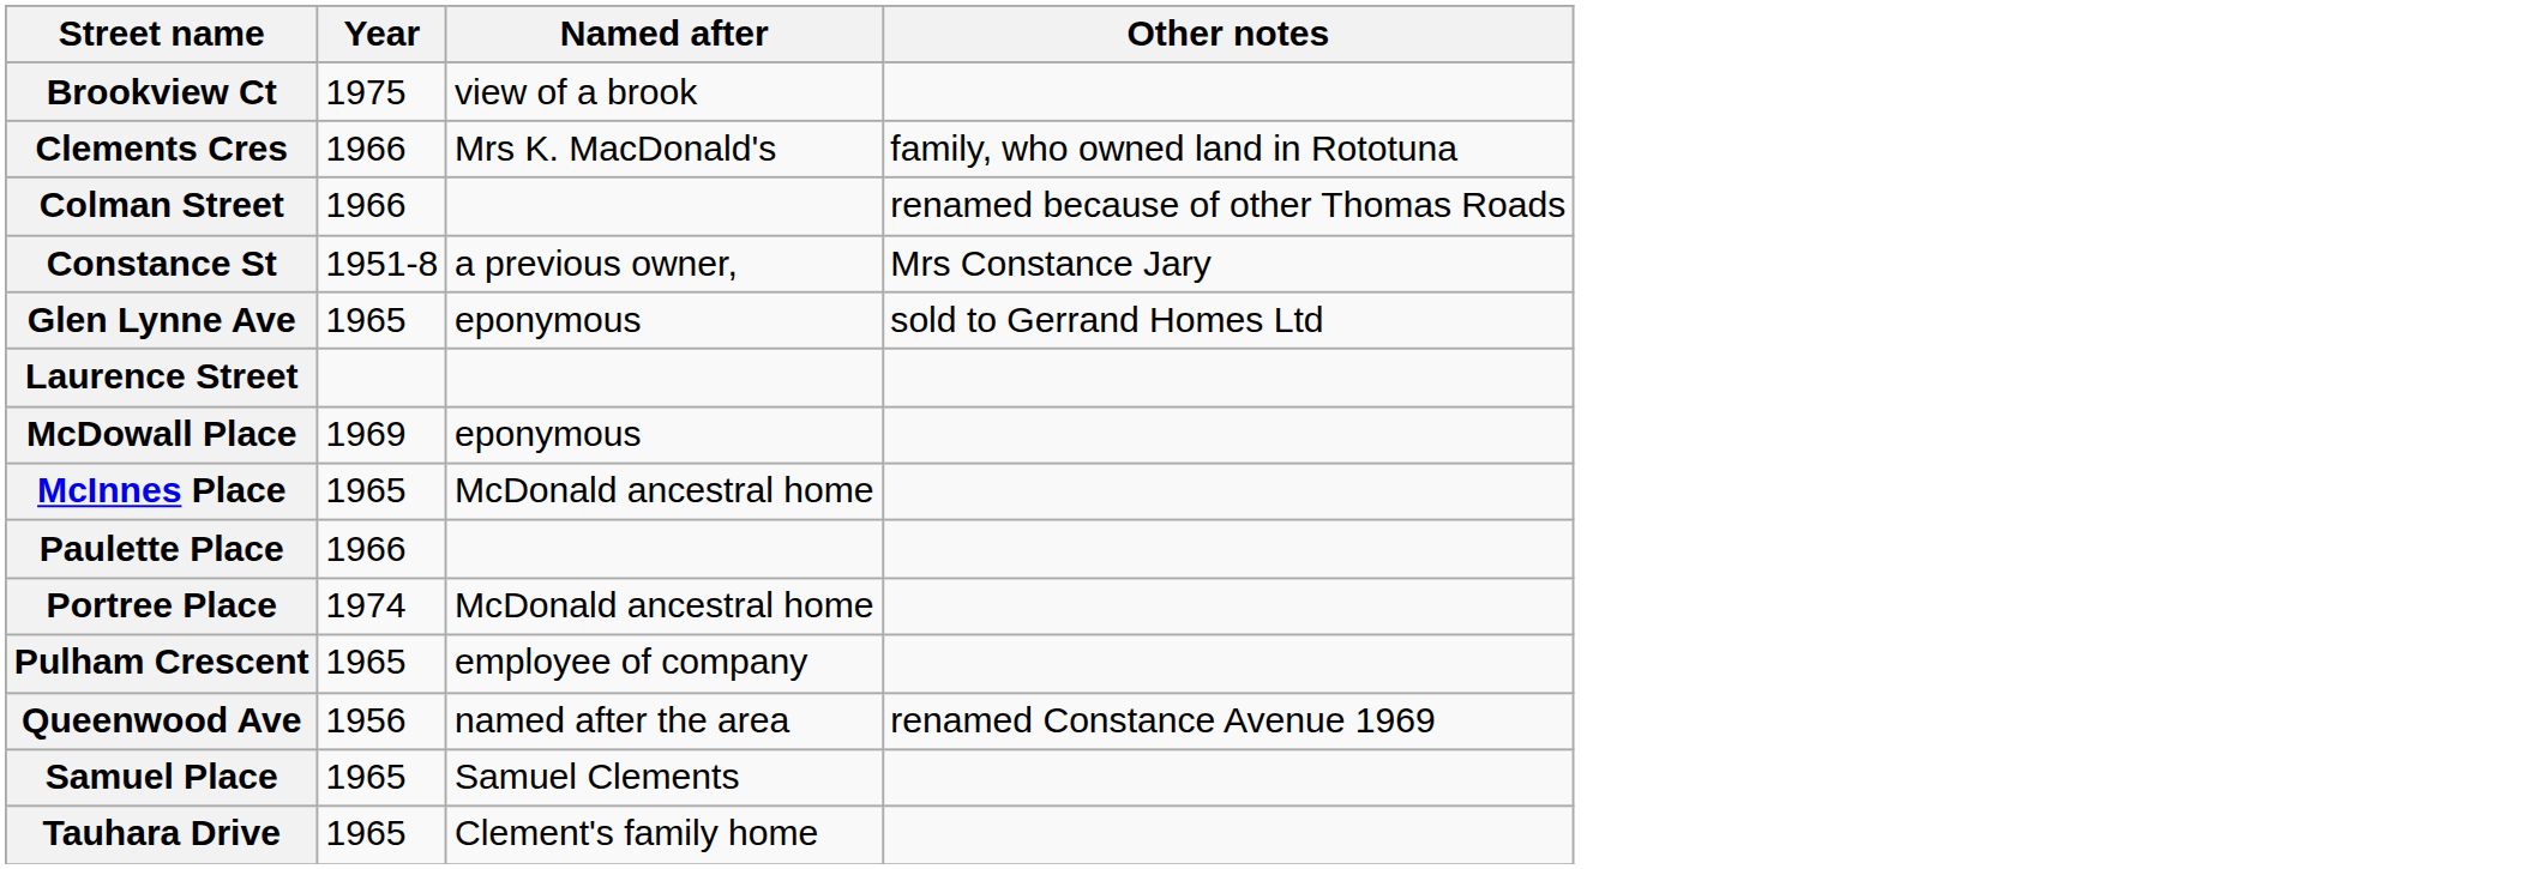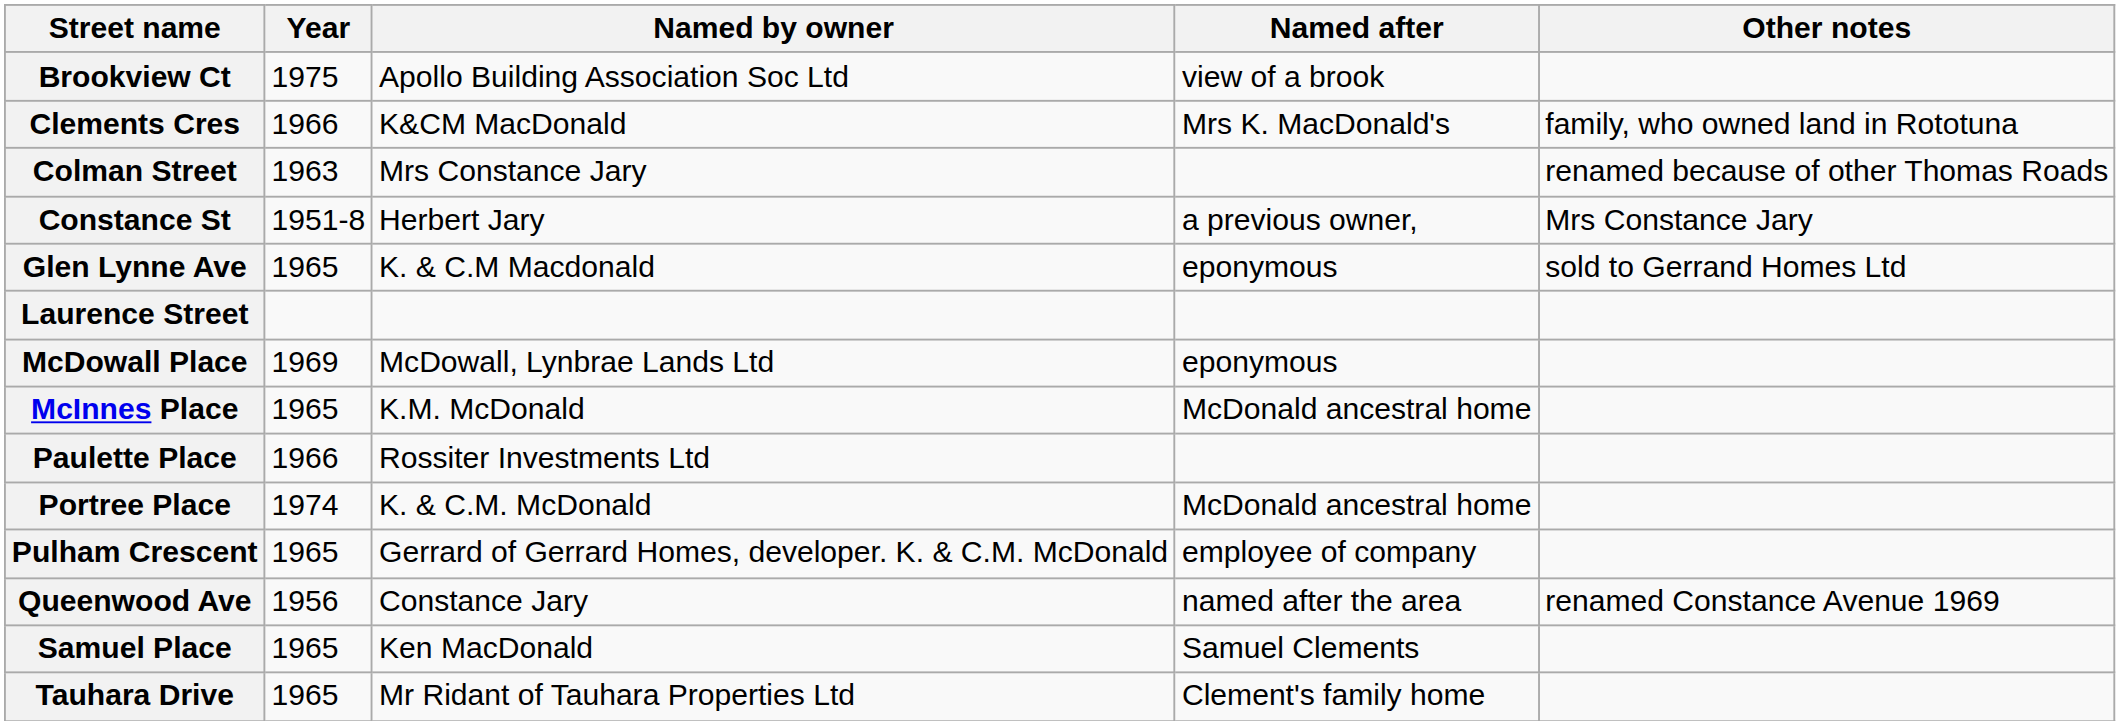+ column: Named by owner | Apollo Building Association Soc Ltd | K&CM MacDonald | Mrs Constance Jary | Herbert Jary | K. & C.M Macdonald | McDowall, Lynbrae Lands Ltd | K.M. McDonald | Rossiter Investments Ltd | K. & C.M. McDonald | Gerrard of Gerrard Homes, developer. K. & C.M. McDonald | Constance Jary | Ken MacDonald | Mr Ridant of Tauhara Properties Ltd
Colman Street | Year: 1966 -> 1963
